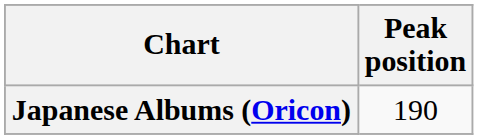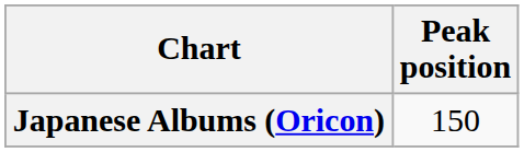Japanese Albums (Oricon) | Peak position: 190 -> 150
